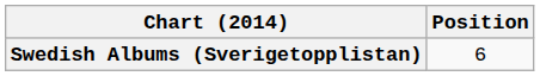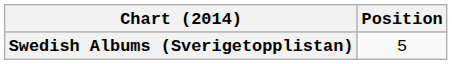Swedish Albums (Sverigetopplistan) | Position: 6 -> 5
